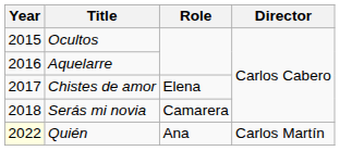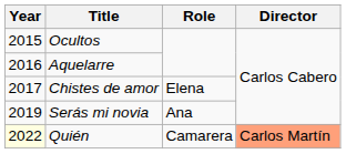Serás mi novia | Year: 2018 -> 2019
Serás mi novia | Role: Camarera -> Ana
Quién | Role: Ana -> Camarera
Quién | Director: no background -> lightsalmon background
